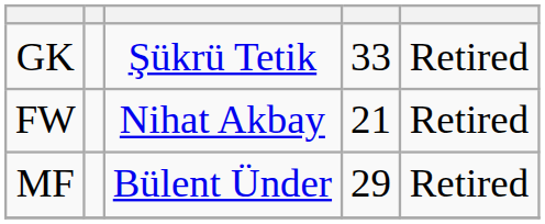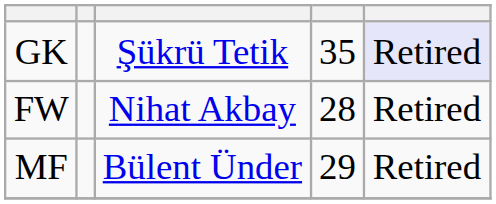GK | column 4: 33 -> 35
GK | column 5: no background -> lavender background
FW | column 4: 21 -> 28
